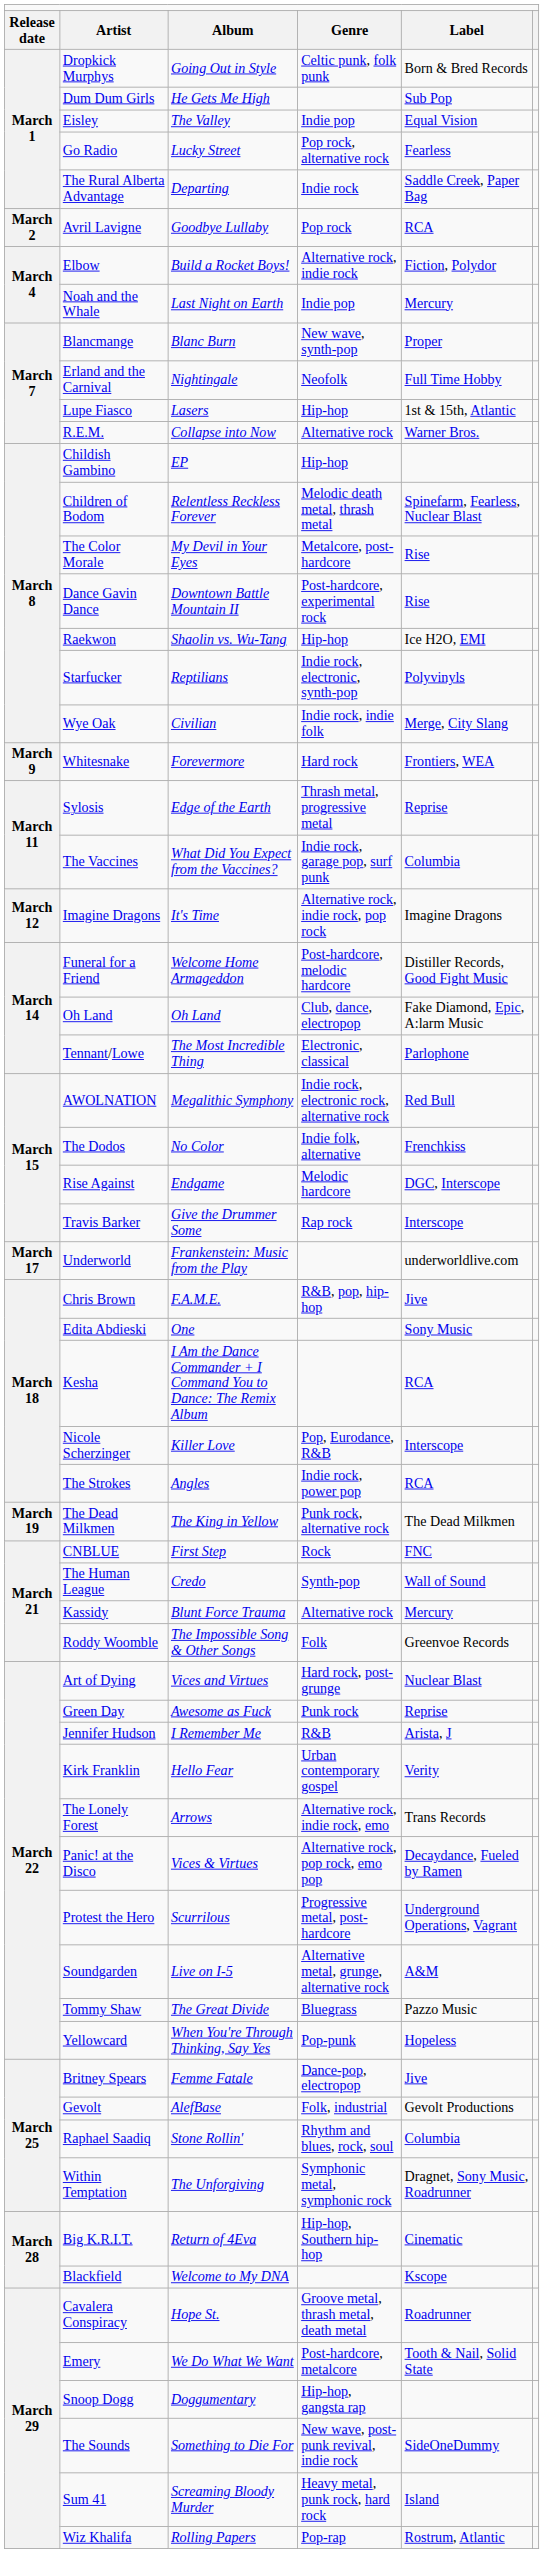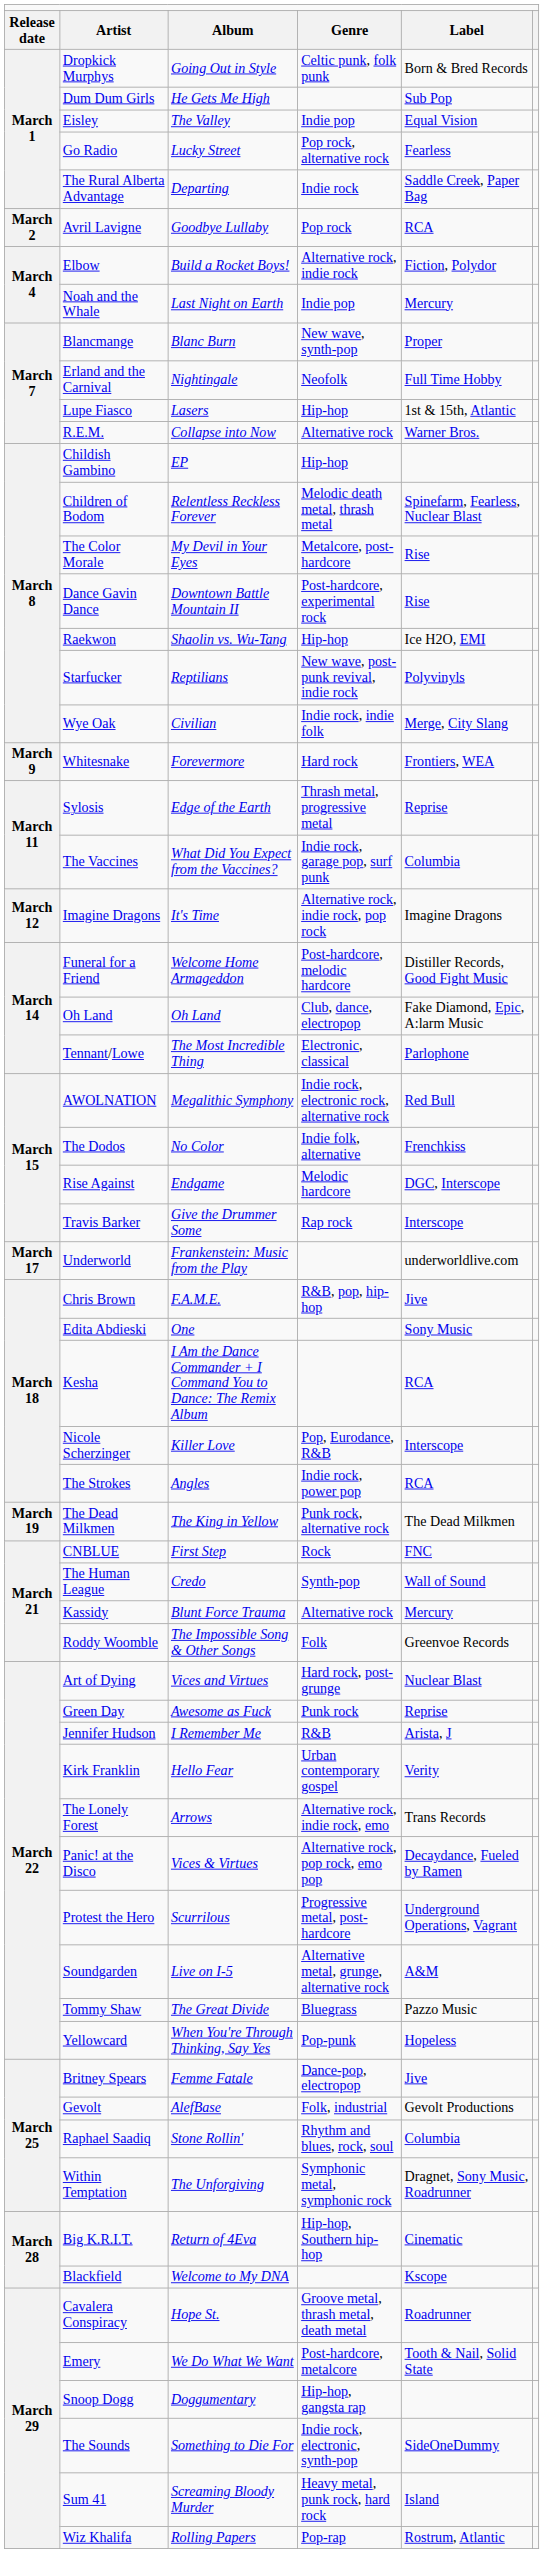Starfucker | column 4: Indie rock, electronic, synth-pop -> New wave, post-punk revival, indie rock
The Sounds | column 4: New wave, post-punk revival, indie rock -> Indie rock, electronic, synth-pop
